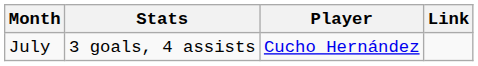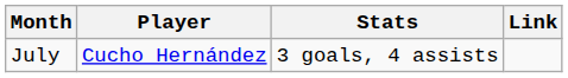columns swapped: Player <-> Stats
